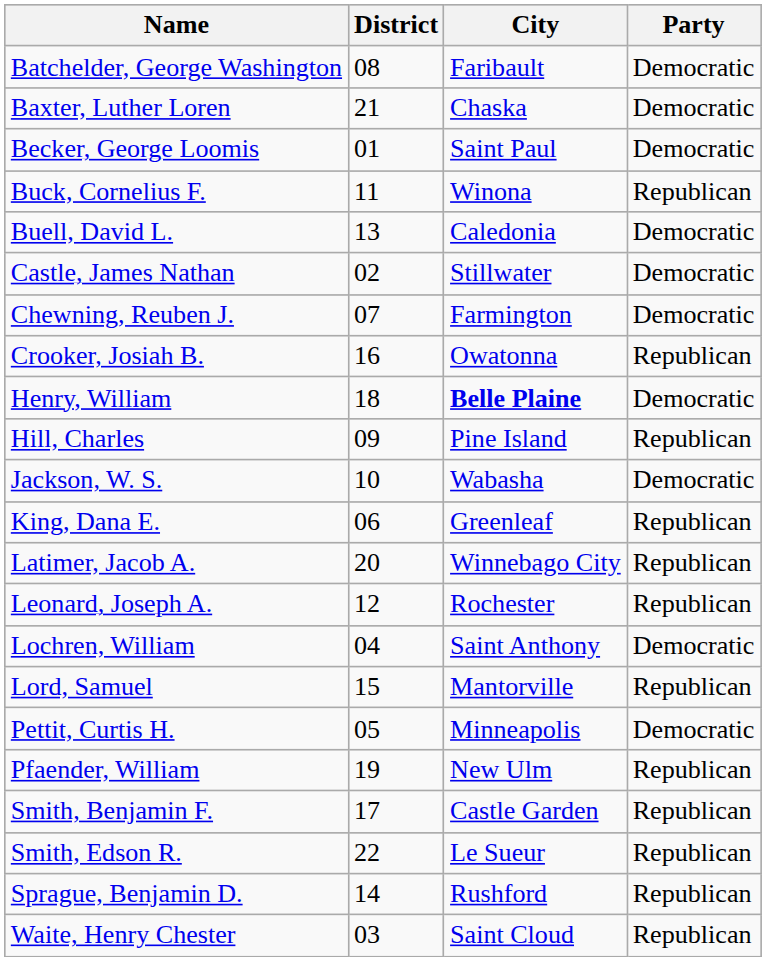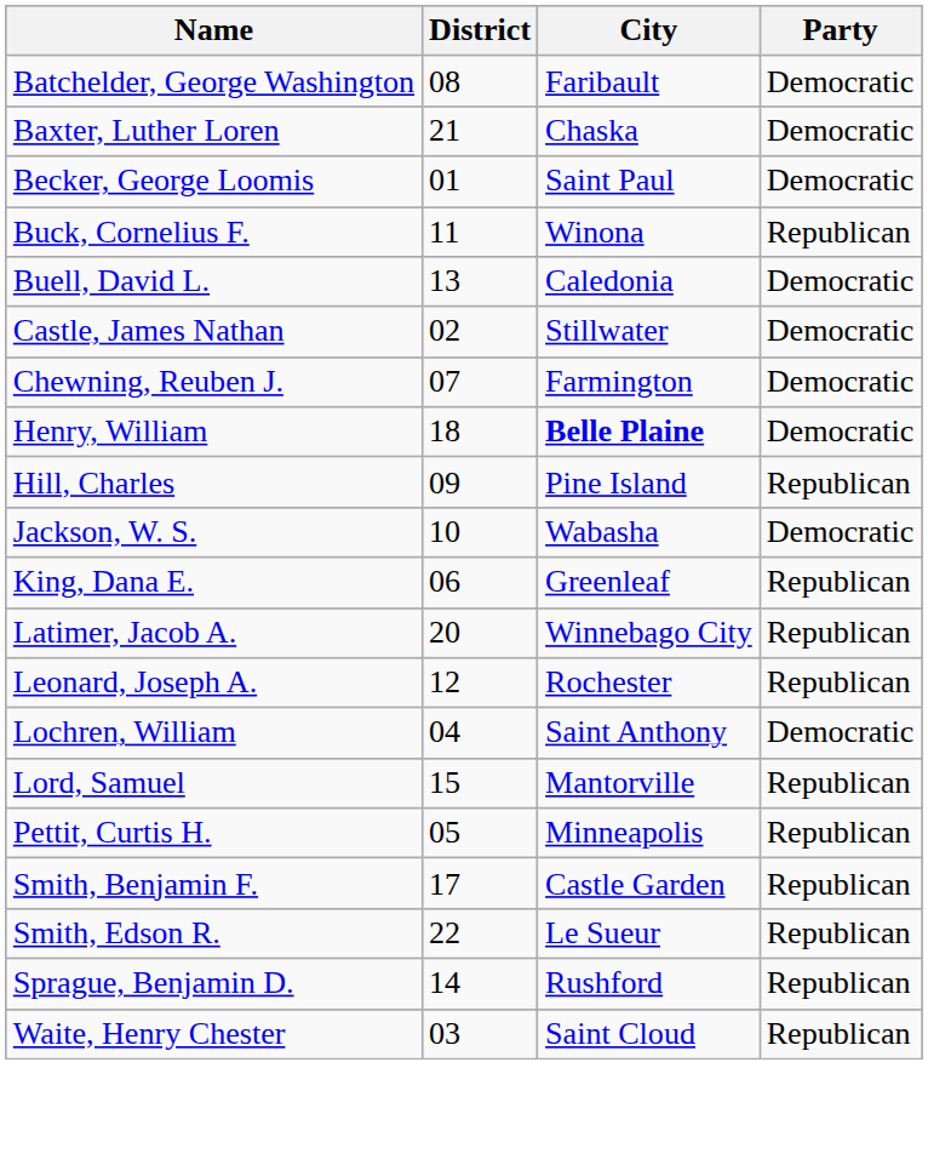- row: Crooker, Josiah B. | 16 | Owatonna | Republican
Pettit, Curtis H. | Party: Democratic -> Republican
- row: Pfaender, William | 19 | New Ulm | Republican
